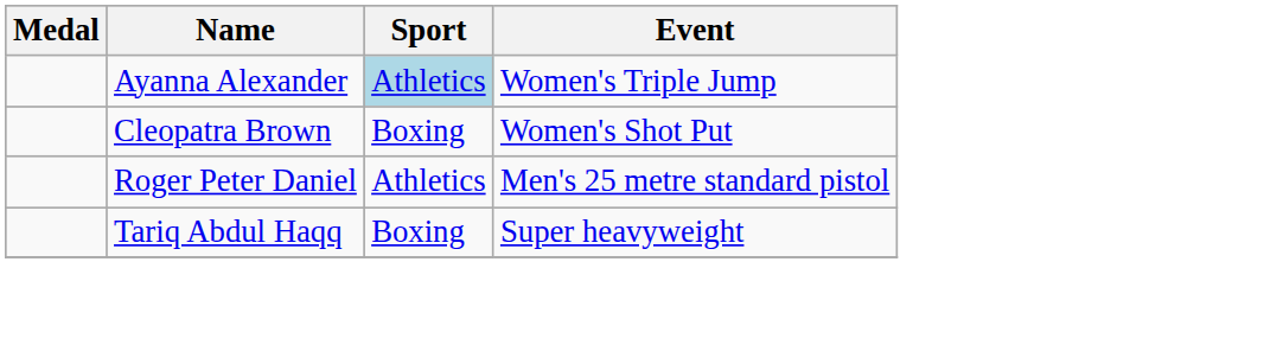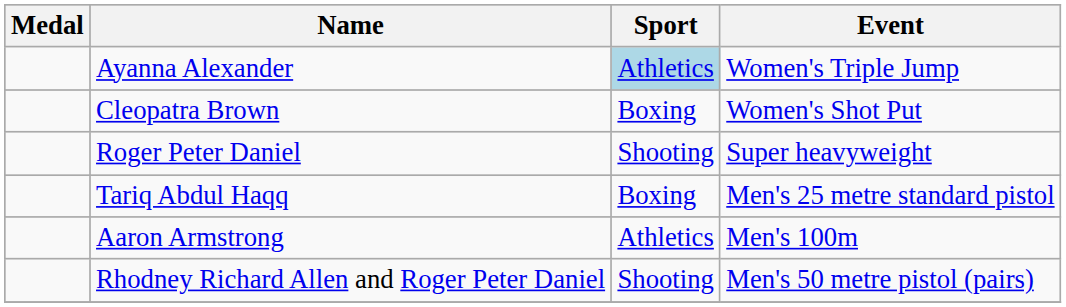Roger Peter Daniel | Sport: Athletics -> Shooting
Roger Peter Daniel | Event: Men's 25 metre standard pistol -> Super heavyweight
Tariq Abdul Haqq | Event: Super heavyweight -> Men's 25 metre standard pistol
+ row: Aaron Armstrong | Athletics | Men's 100m
+ row: Rhodney Richard Allen and Roger Peter Daniel | Shooting | Men's 50 metre pistol (pairs)
